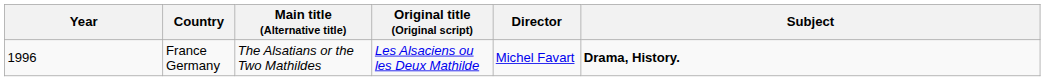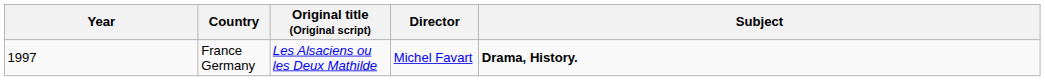- column: Main title (Alternative title) | The Alsatians or the Two Mathildes
France Germany | Year: 1996 -> 1997
